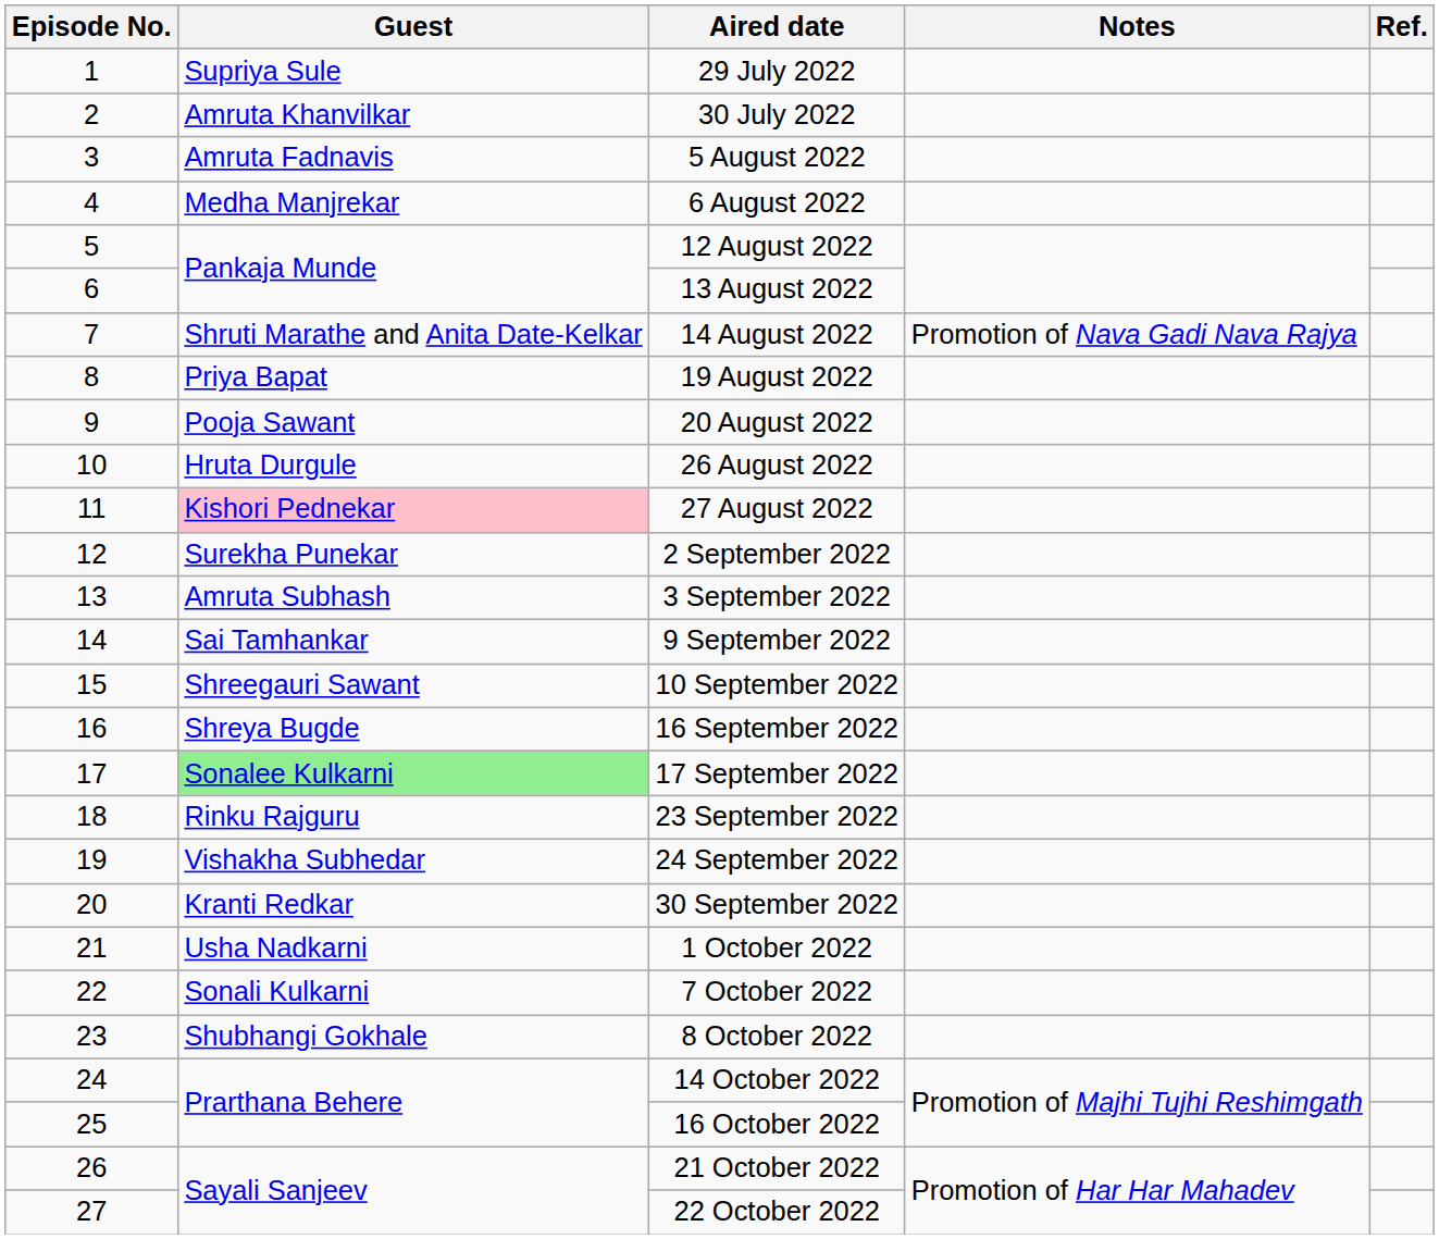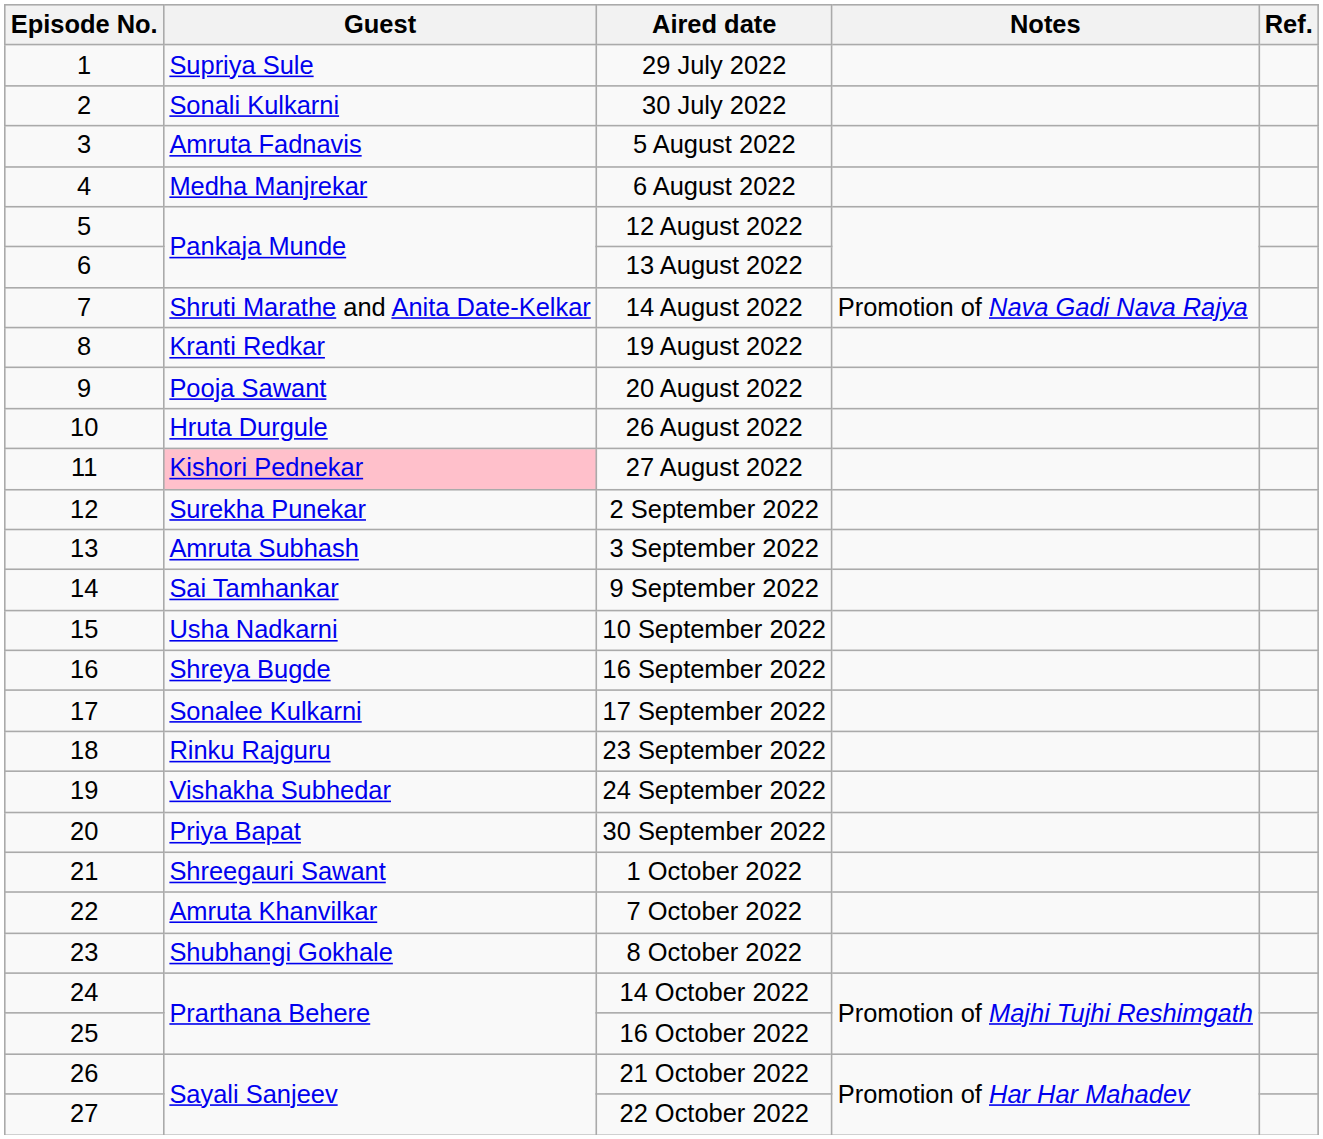30 July 2022 | Guest: Amruta Khanvilkar -> Sonali Kulkarni
19 August 2022 | Guest: Priya Bapat -> Kranti Redkar
10 September 2022 | Guest: Shreegauri Sawant -> Usha Nadkarni
17 September 2022 | Guest: lightgreen background -> no background
30 September 2022 | Guest: Kranti Redkar -> Priya Bapat
1 October 2022 | Guest: Usha Nadkarni -> Shreegauri Sawant
7 October 2022 | Guest: Sonali Kulkarni -> Amruta Khanvilkar
